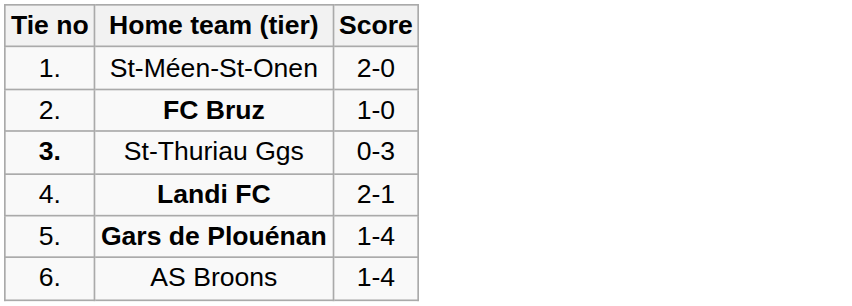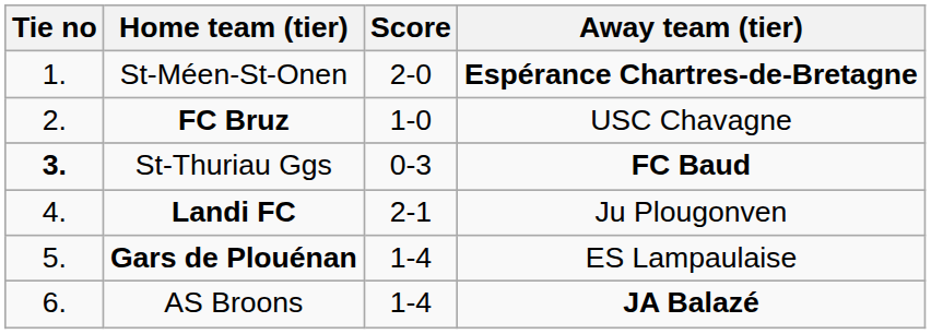+ column: Away team (tier) | Espérance Chartres-de-Bretagne | USC Chavagne | FC Baud | Ju Plougonven | ES Lampaulaise | JA Balazé
